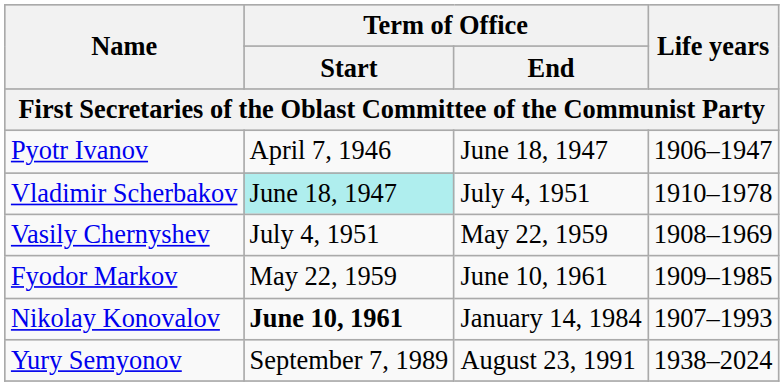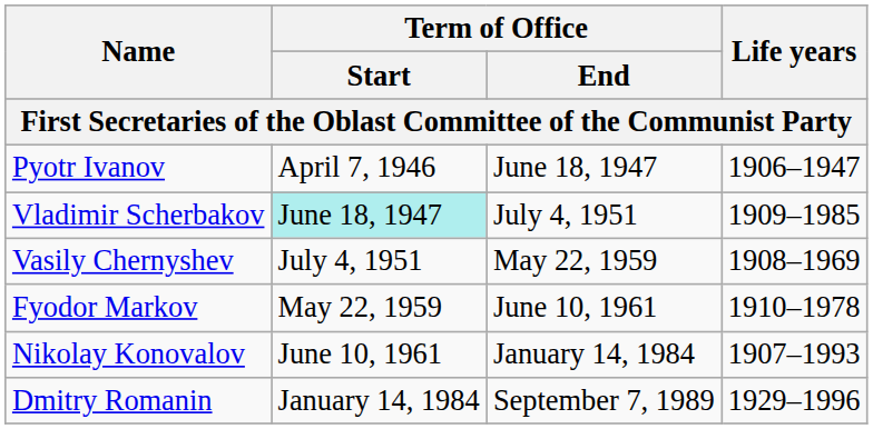Vladimir Scherbakov | Life years: 1910–1978 -> 1909–1985
Fyodor Markov | Life years: 1909–1985 -> 1910–1978
Nikolay Konovalov | Term of Office / Start: bold -> normal
+ row: Dmitry Romanin | January 14, 1984 | September 7, 1989 | 1929–1996
- row: Yury Semyonov | September 7, 1989 | August 23, 1991 | 1938–2024
